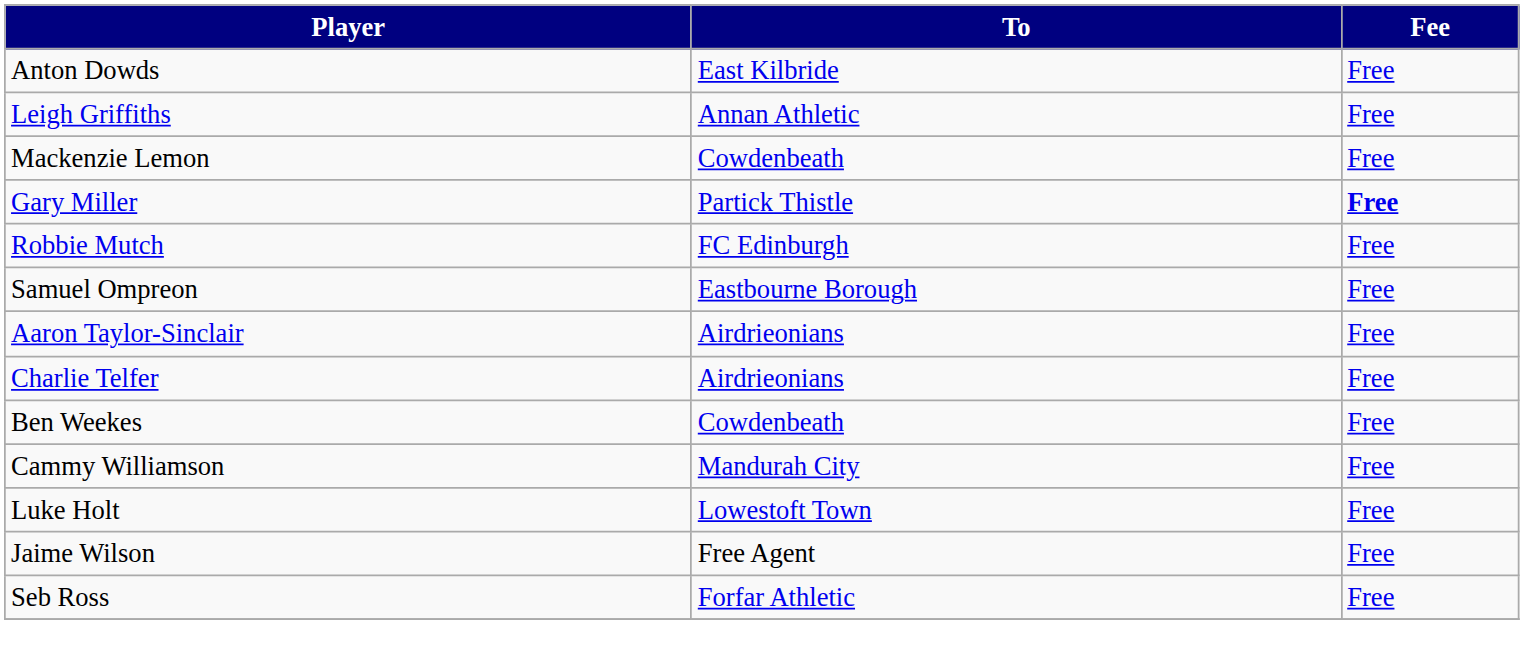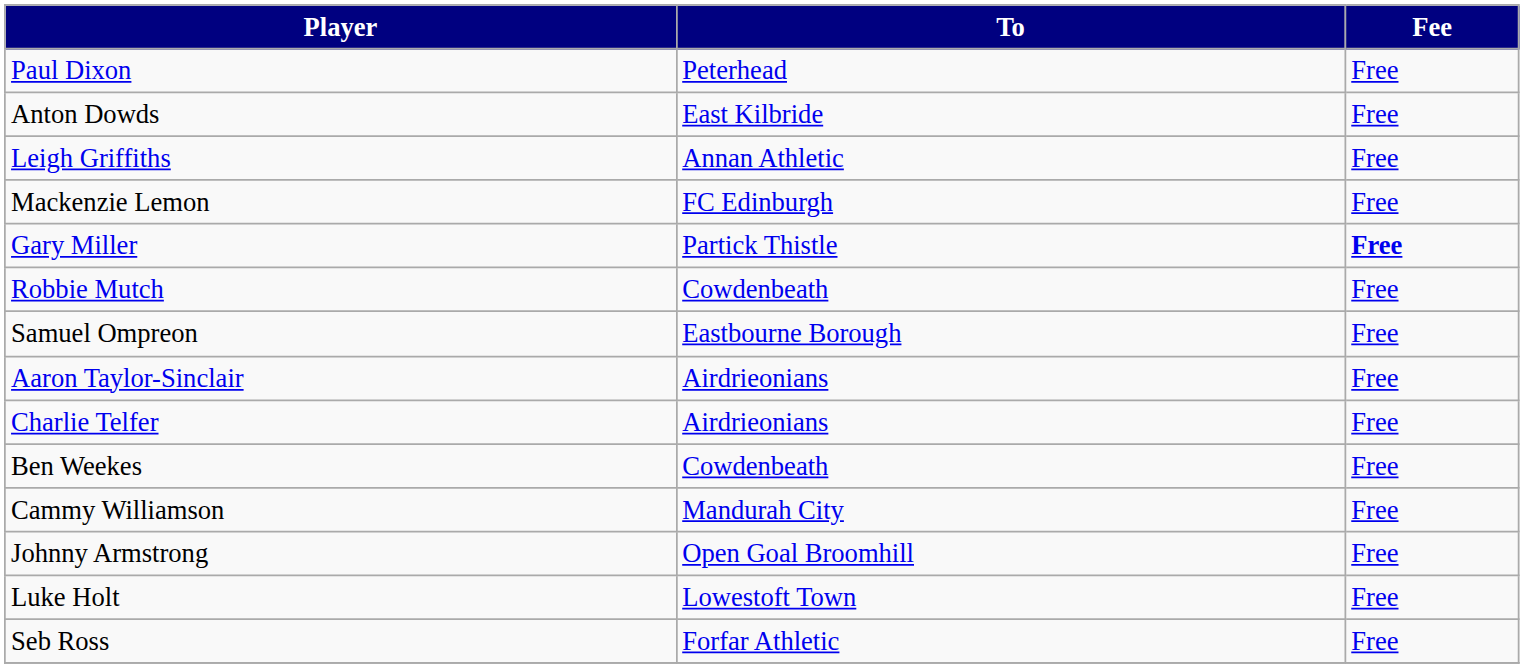+ row: Paul Dixon | Peterhead | Free
Mackenzie Lemon | To: Cowdenbeath -> FC Edinburgh
Robbie Mutch | To: FC Edinburgh -> Cowdenbeath
+ row: Johnny Armstrong | Open Goal Broomhill | Free
- row: Jaime Wilson | Free Agent | Free
